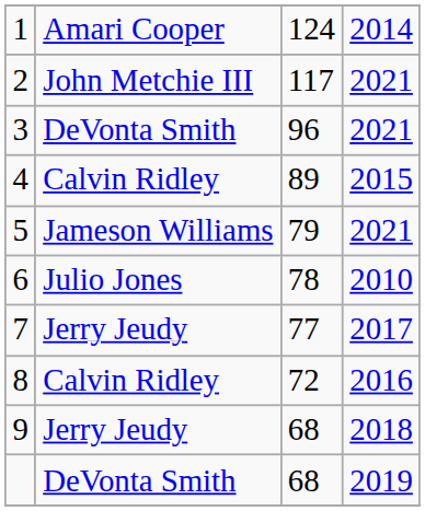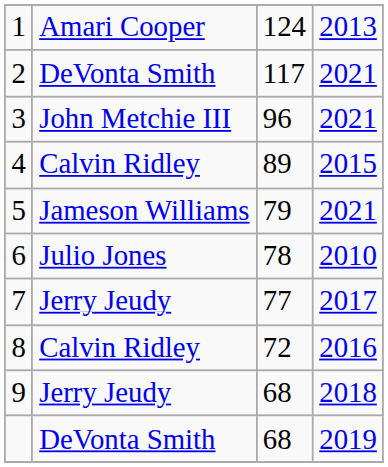1 | column 4: 2014 -> 2013
2 | column 2: John Metchie III -> DeVonta Smith
3 | column 2: DeVonta Smith -> John Metchie III
